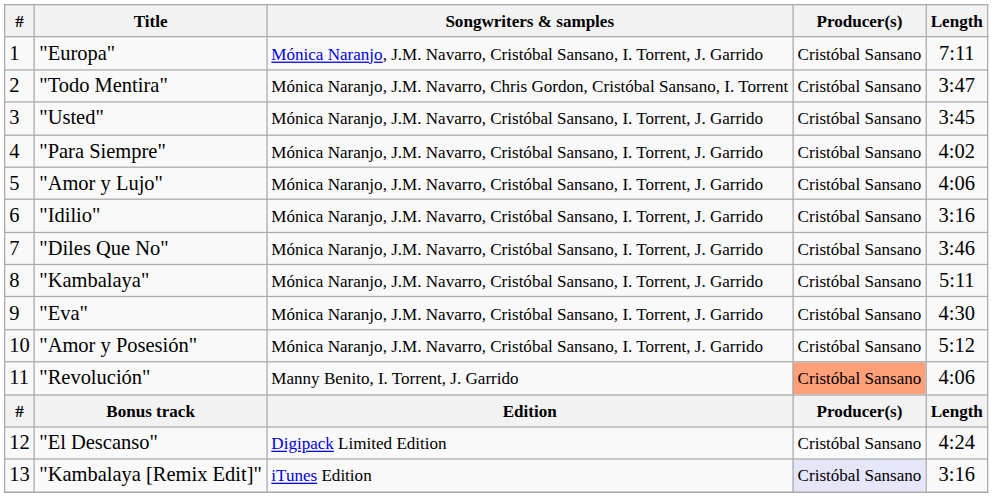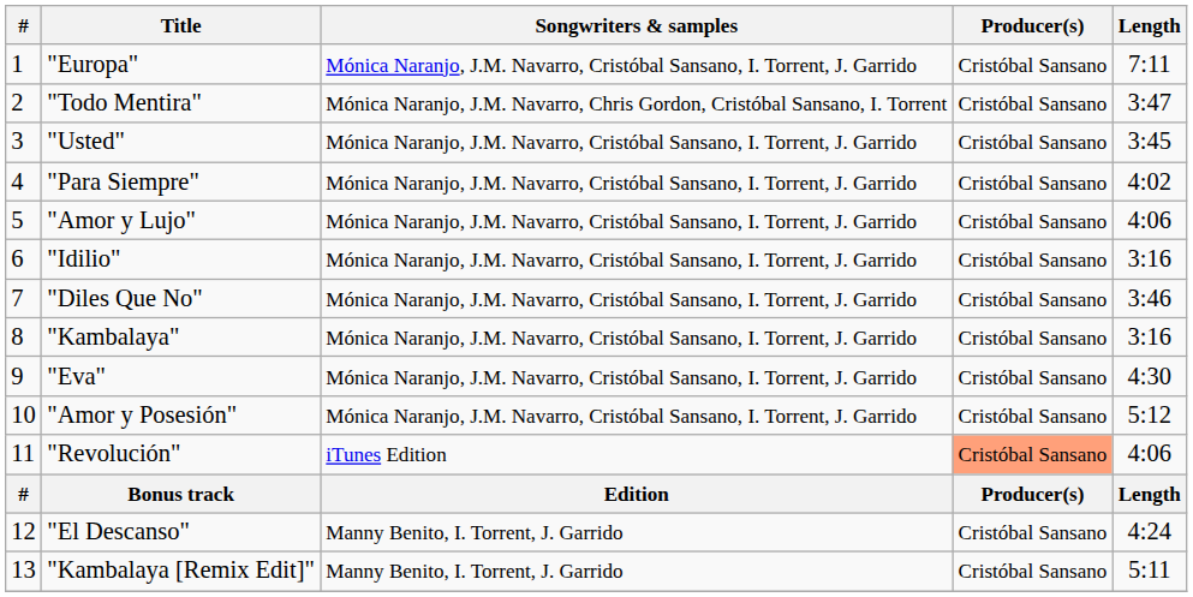"Kambalaya" | Length: 5:11 -> 3:16
"Revolución" | Songwriters & samples: Manny Benito, I. Torrent, J. Garrido -> iTunes Edition
"El Descanso" | Songwriters & samples: Digipack Limited Edition -> Manny Benito, I. Torrent, J. Garrido
"Kambalaya [Remix Edit]" | Songwriters & samples: iTunes Edition -> Manny Benito, I. Torrent, J. Garrido
"Kambalaya [Remix Edit]" | Producer(s): lavender background -> no background
"Kambalaya [Remix Edit]" | Length: 3:16 -> 5:11
